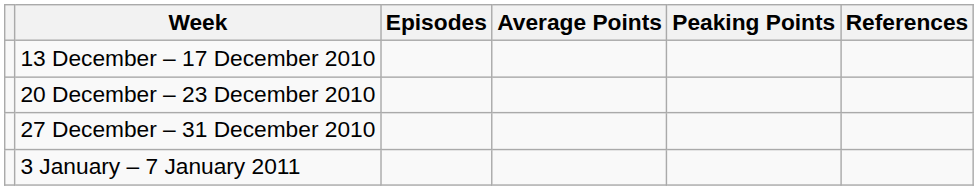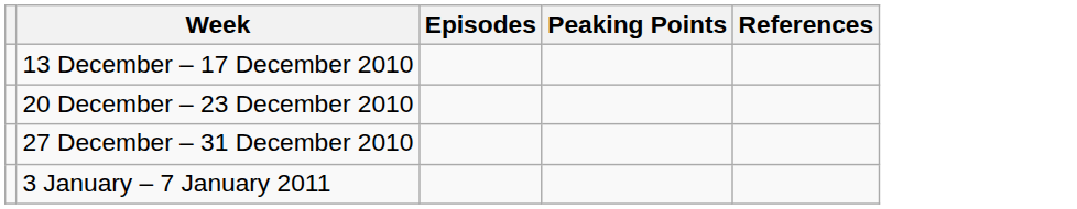- column: Average Points
